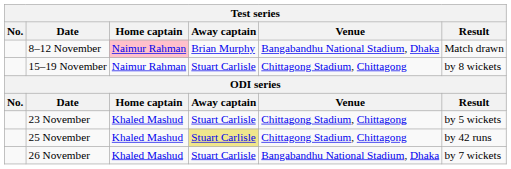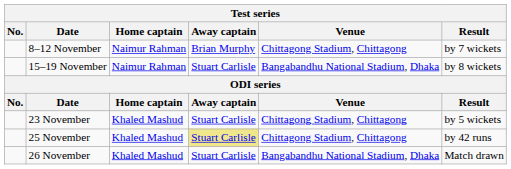8–12 November | Home captain: pink background -> no background
8–12 November | Venue: Bangabandhu National Stadium, Dhaka -> Chittagong Stadium, Chittagong
8–12 November | Result: Match drawn -> by 7 wickets
15–19 November | Venue: Chittagong Stadium, Chittagong -> Bangabandhu National Stadium, Dhaka
26 November | Result: by 7 wickets -> Match drawn
